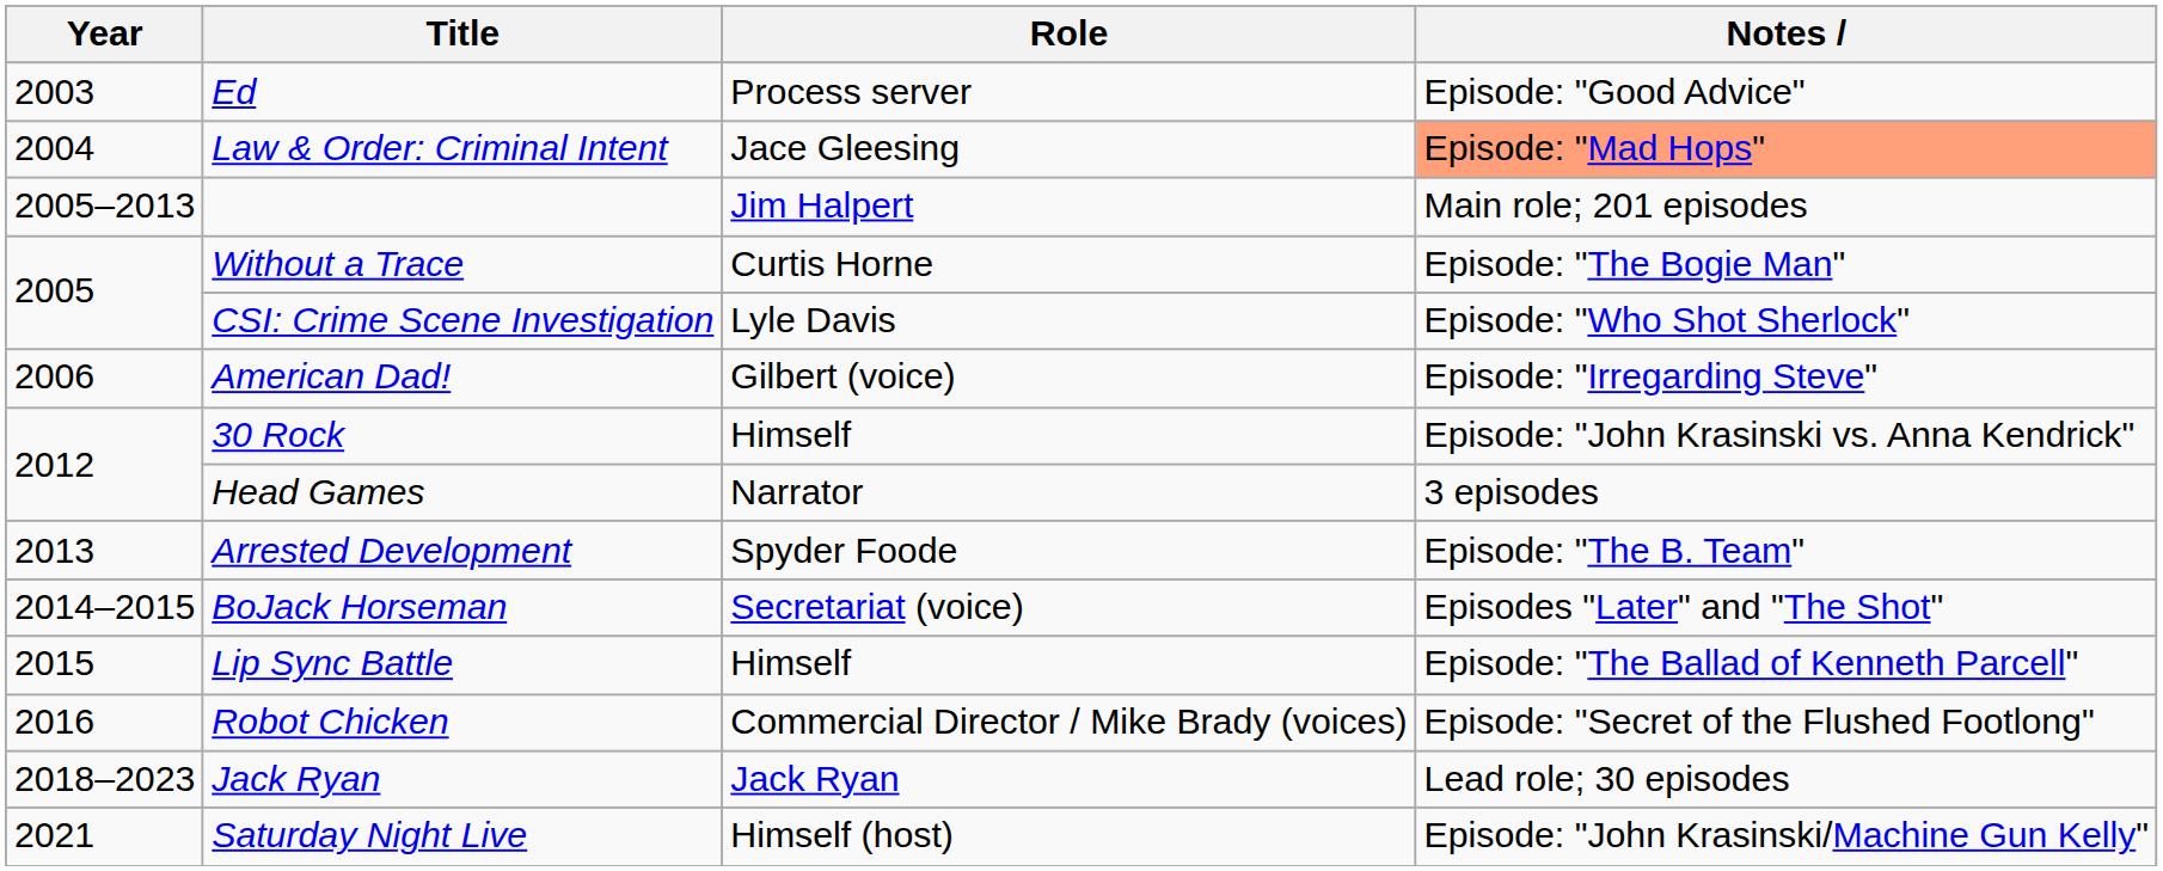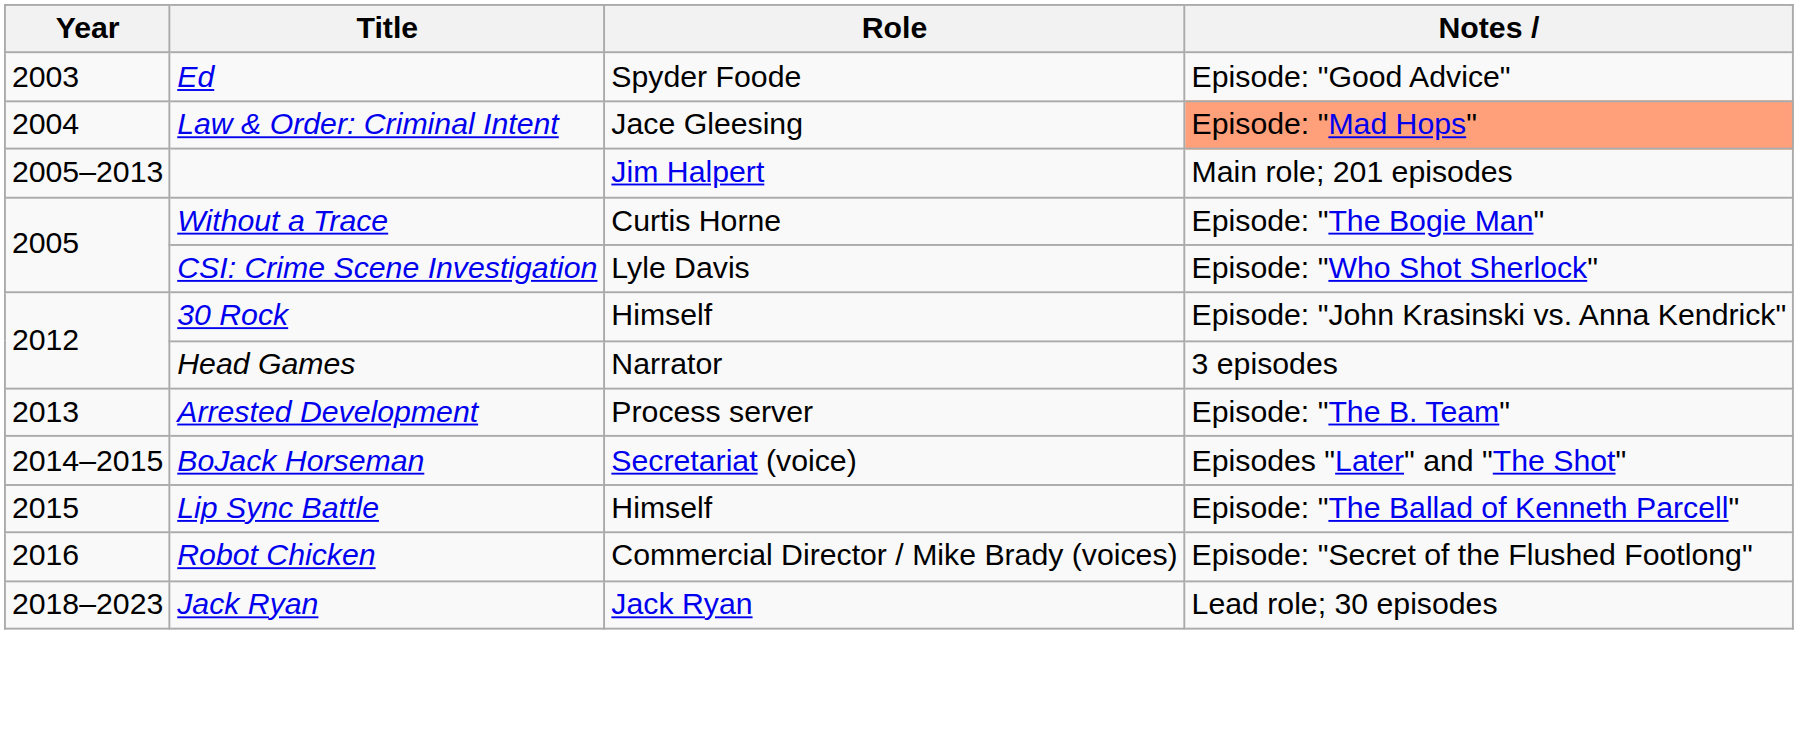Ed | Role: Process server -> Spyder Foode
- row: 2006 | American Dad! | Gilbert (voice) | Episode: "Irregarding Steve"
Arrested Development | Role: Spyder Foode -> Process server
- row: 2021 | Saturday Night Live | Himself (host) | Episode: "John Krasinski/Machine Gun Kelly"
